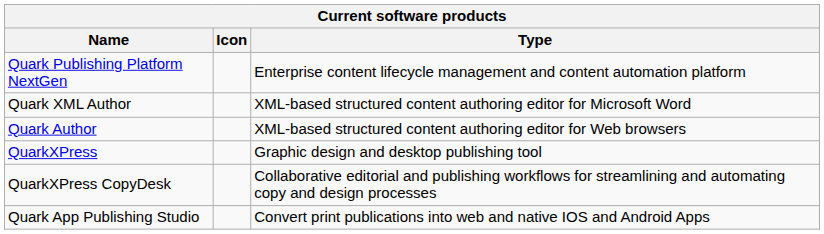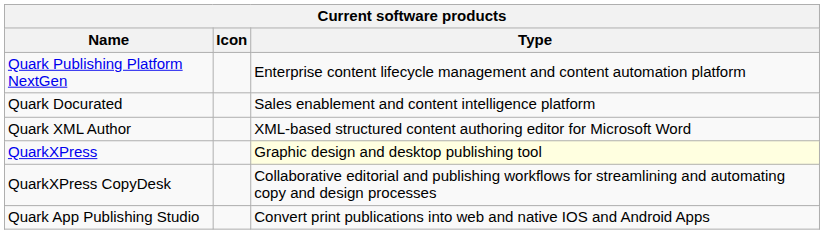+ row: Quark Docurated | Sales enablement and content intelligence platform
- row: Quark Author | XML-based structured content authoring editor for Web browsers
QuarkXPress | Type: no background -> lightyellow background
